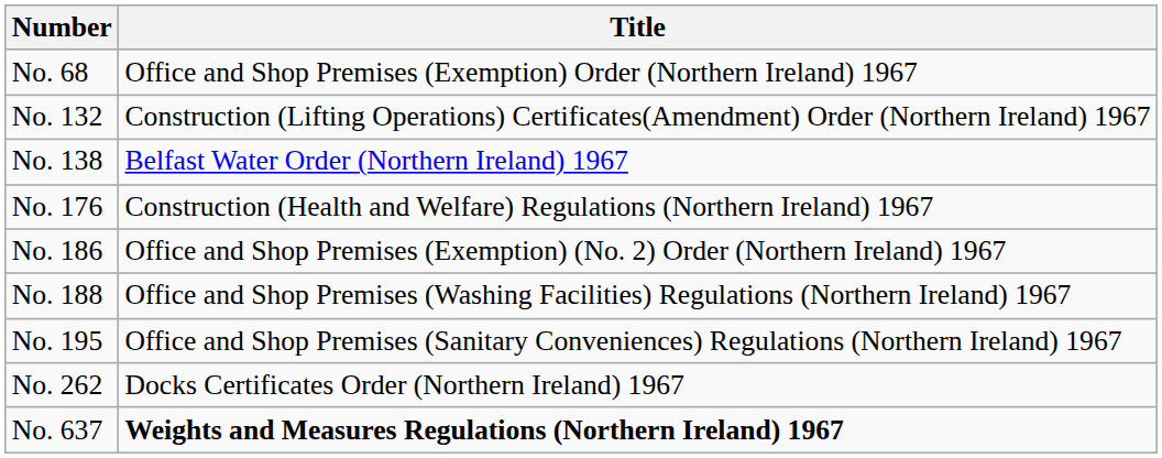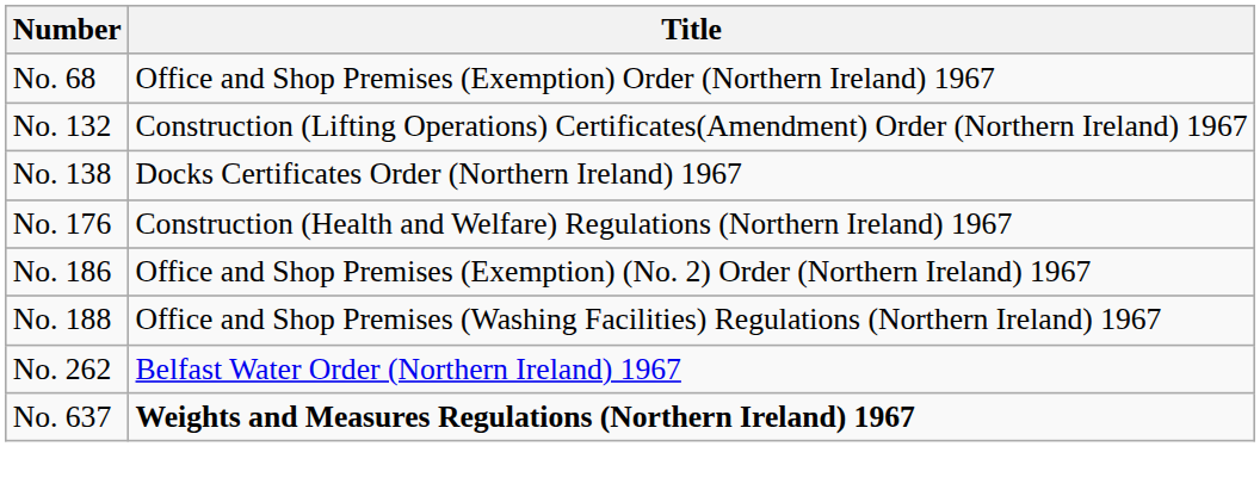No. 138 | Title: Belfast Water Order (Northern Ireland) 1967 -> Docks Certificates Order (Northern Ireland) 1967
- row: No. 195 | Office and Shop Premises (Sanitary Conveniences) Regulations (Northern Ireland) 1967
No. 262 | Title: Docks Certificates Order (Northern Ireland) 1967 -> Belfast Water Order (Northern Ireland) 1967
